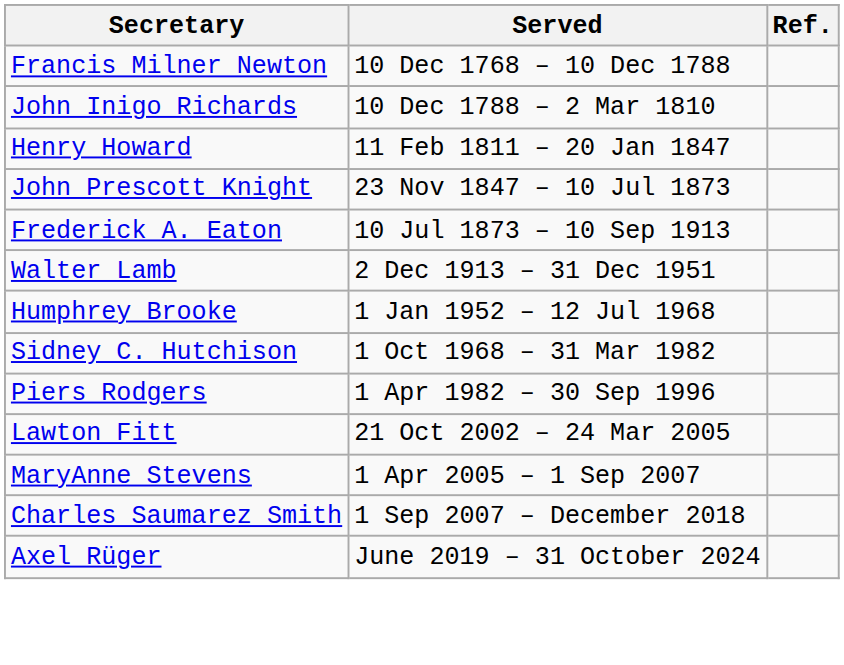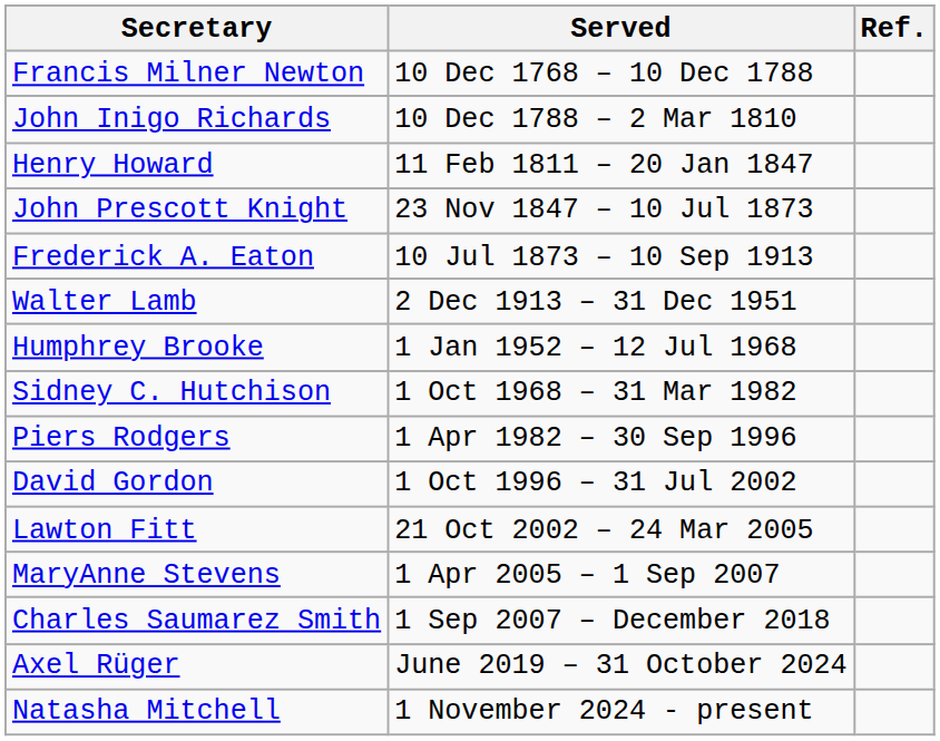+ row: David Gordon | 1 Oct 1996 – 31 Jul 2002
+ row: Natasha Mitchell | 1 November 2024 - present
